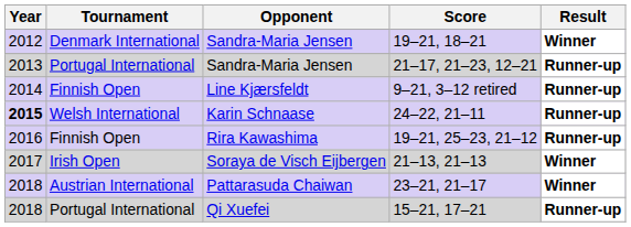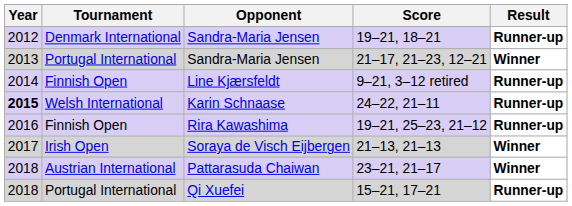19–21, 18–21 | Result: Winner -> Runner-up
21–17, 21–23, 12–21 | Result: Runner-up -> Winner
